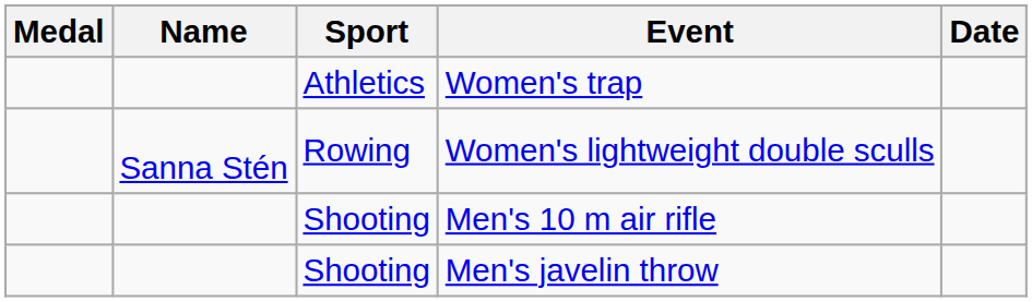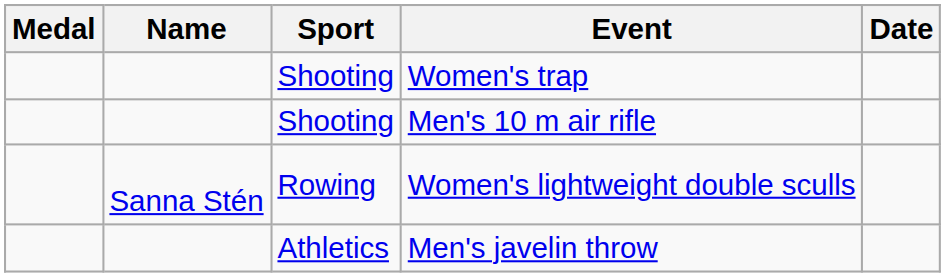Women's trap | Sport: Athletics -> Shooting
rows swapped: Women's lightweight double sculls <-> Men's 10 m air rifle
Men's javelin throw | Sport: Shooting -> Athletics
